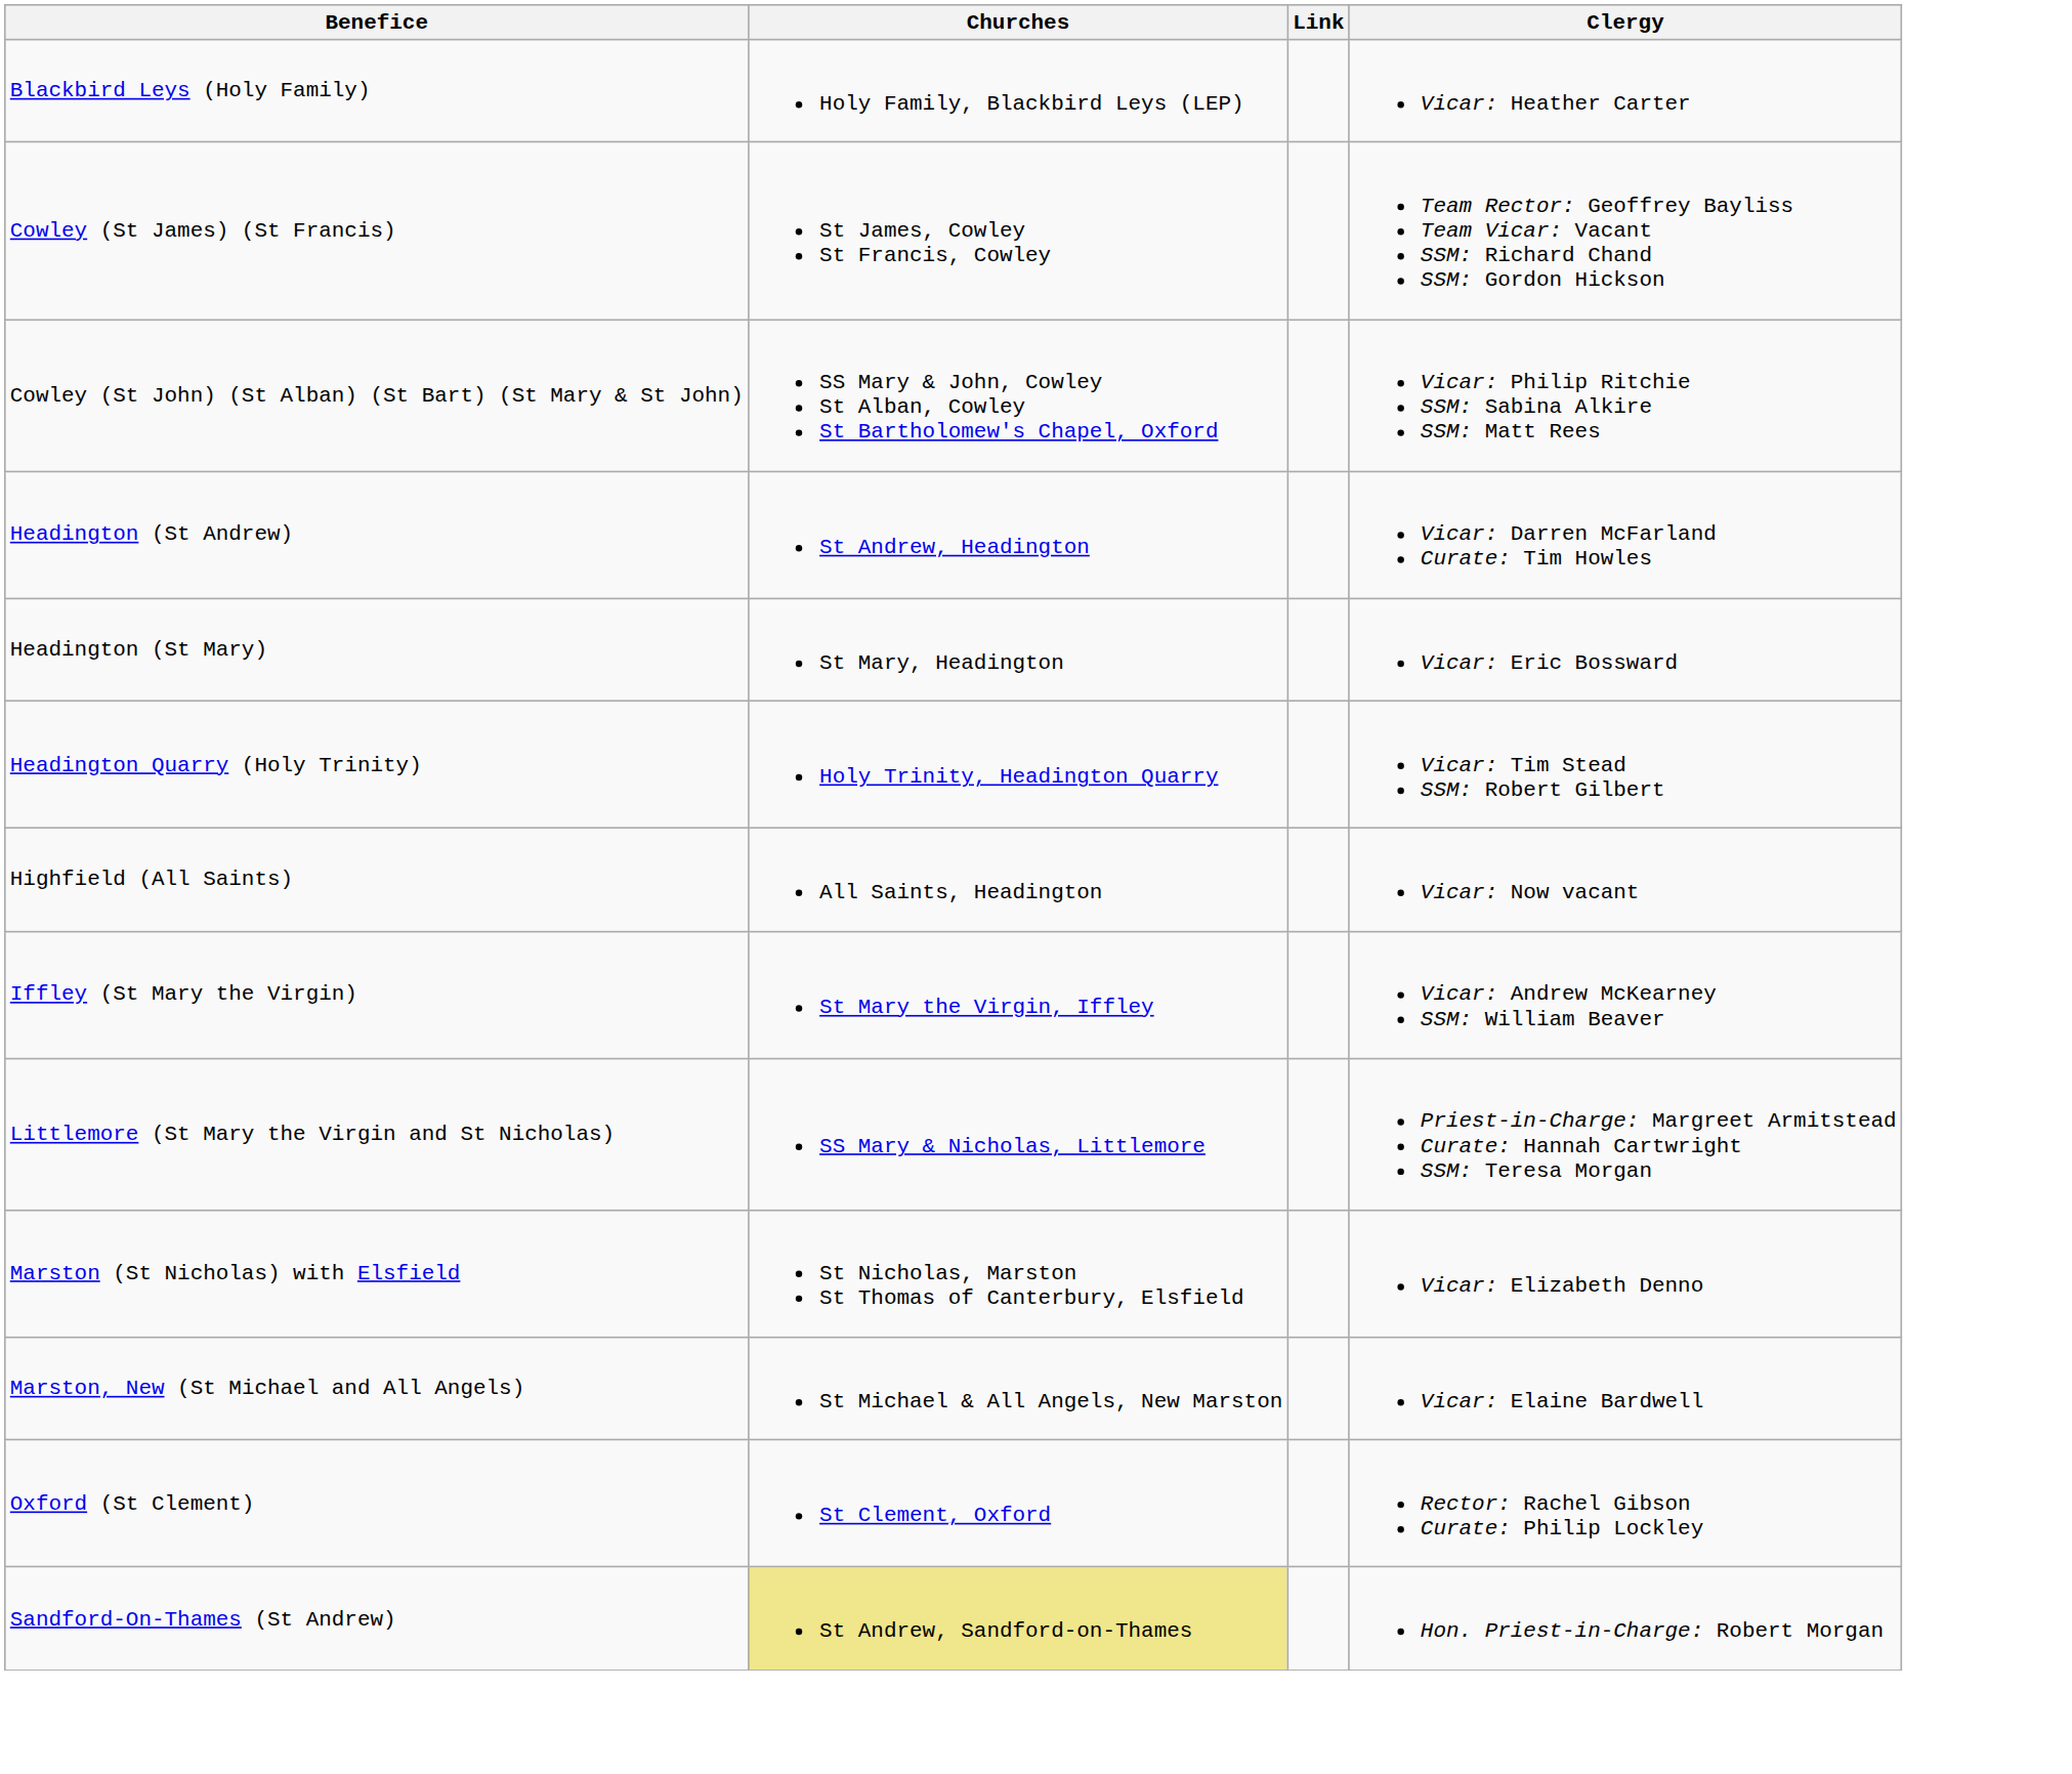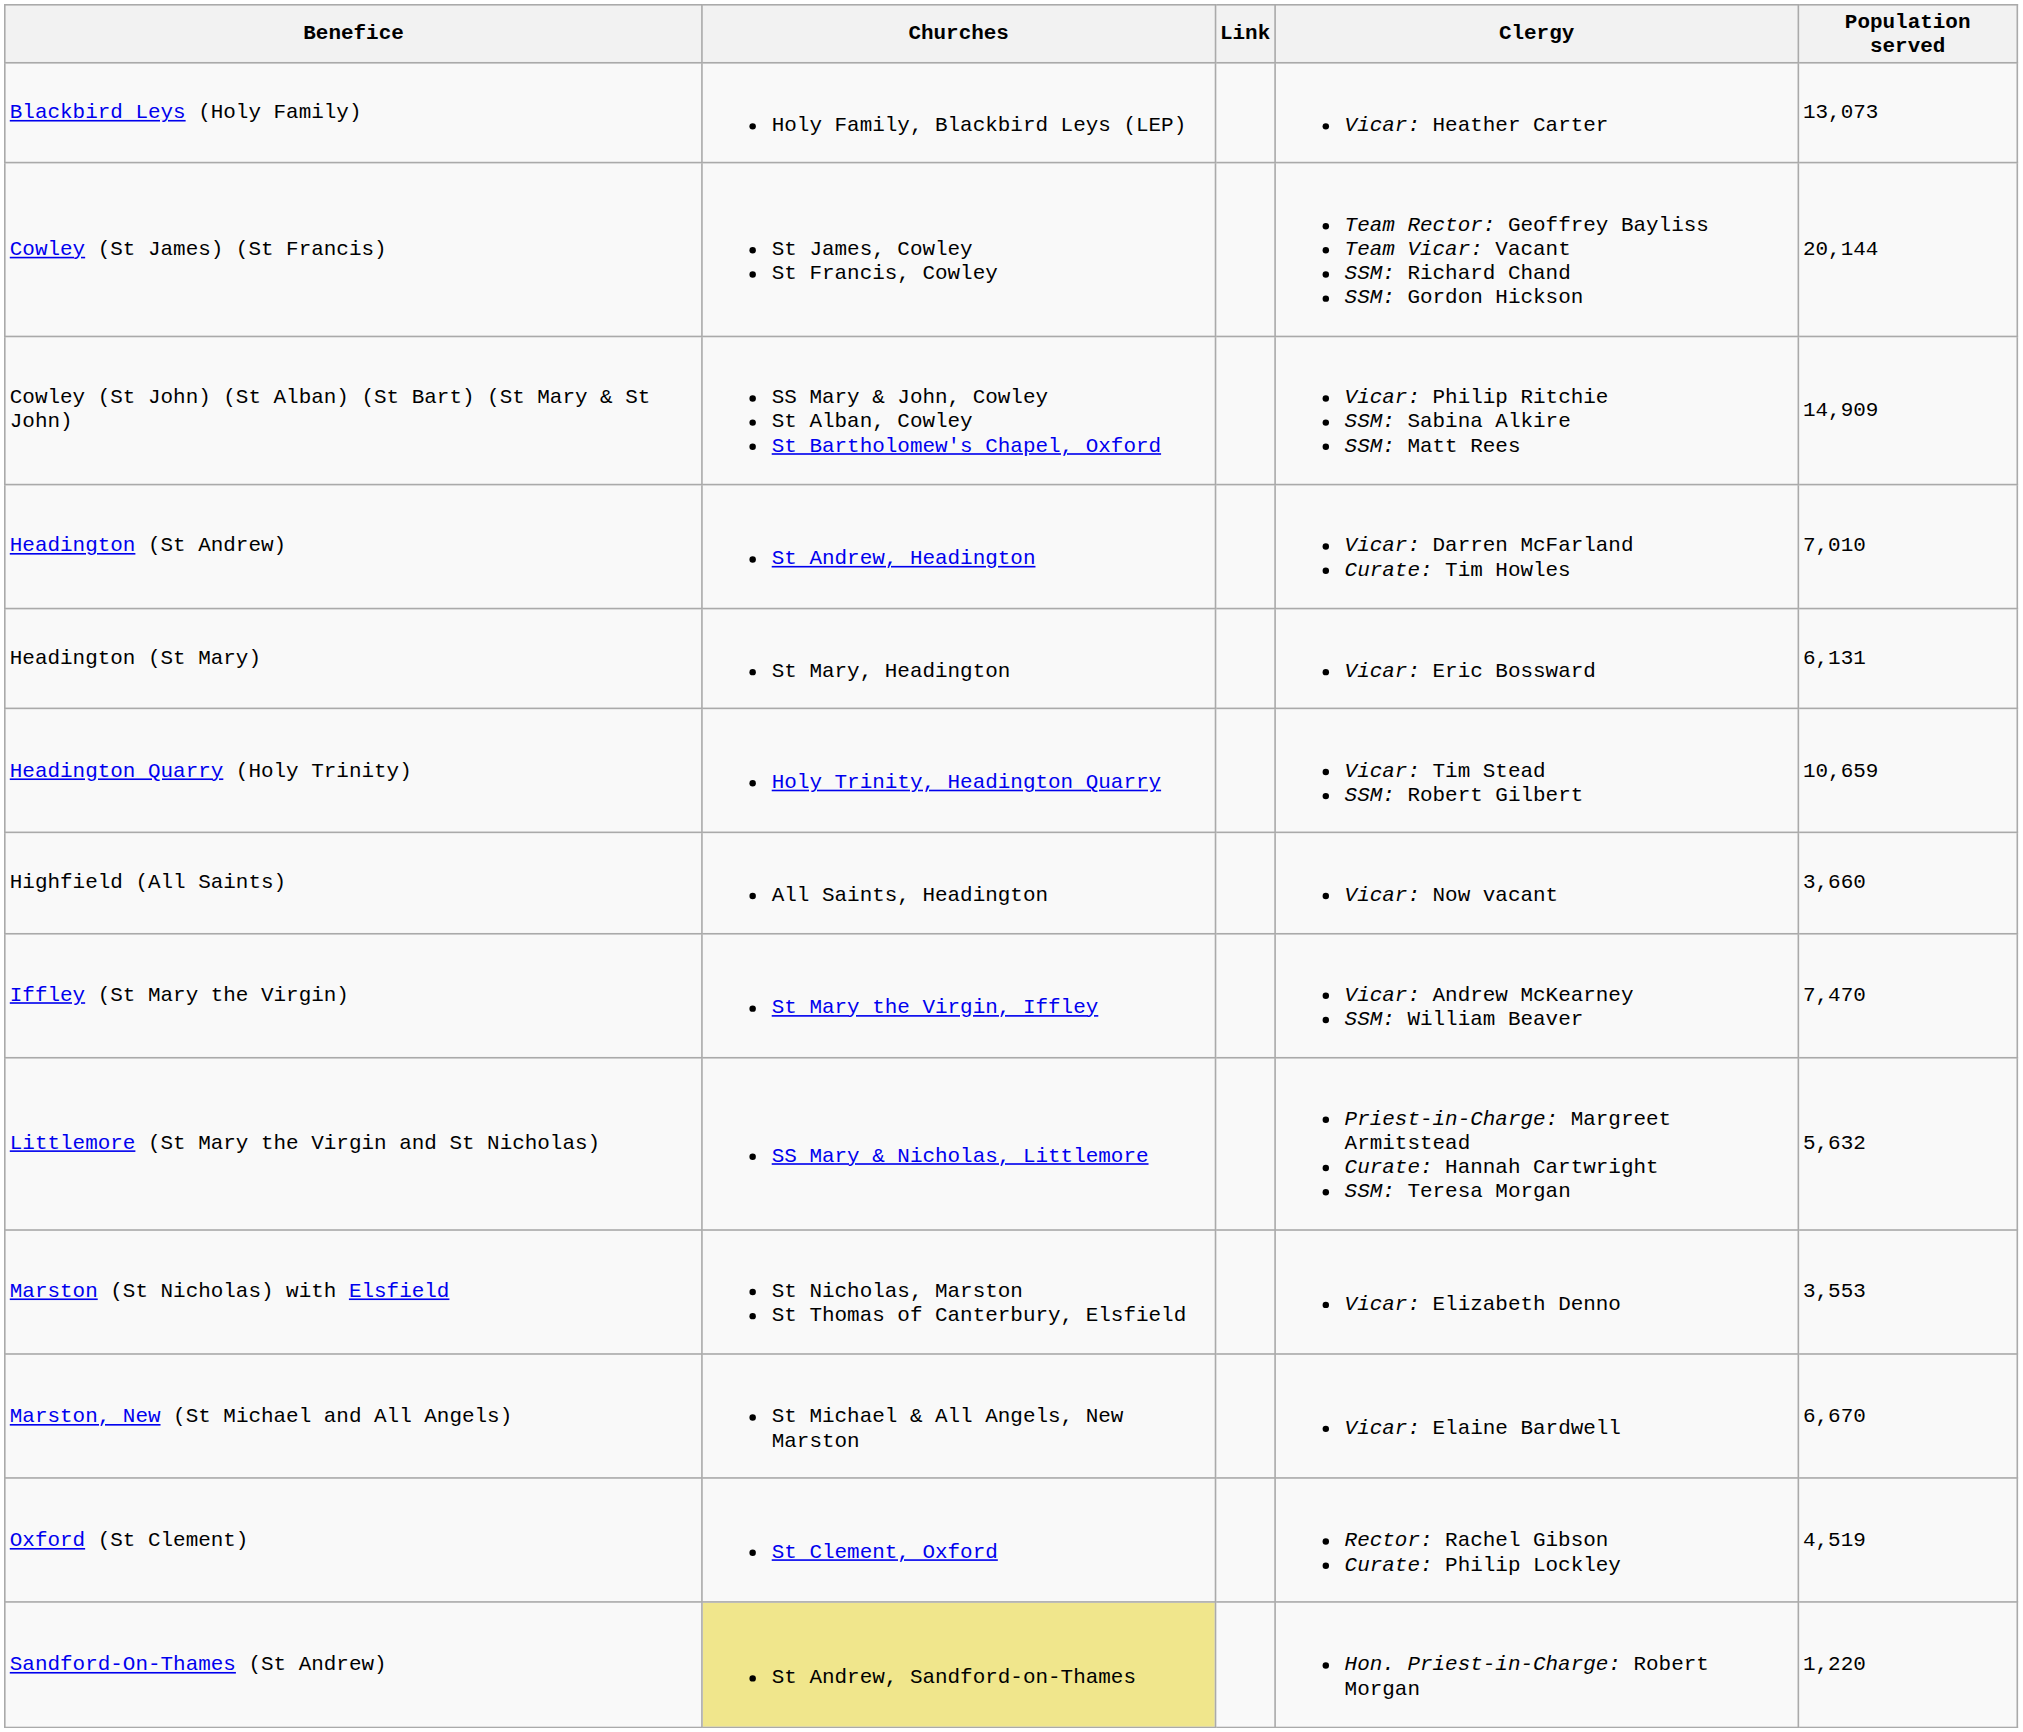+ column: Population served | 13,073 | 20,144 | 14,909 | 7,010 | 6,131 | 10,659 | 3,660 | 7,470 | 5,632 | 3,553 | 6,670 | 4,519 | 1,220
